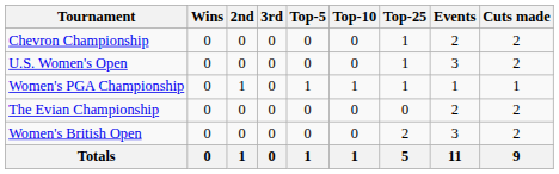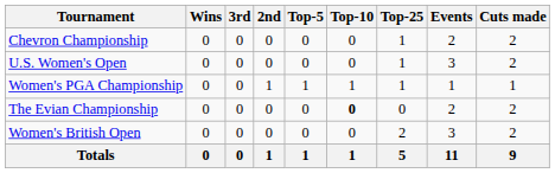columns swapped: 2nd <-> 3rd
The Evian Championship | Top-10: normal -> bold
